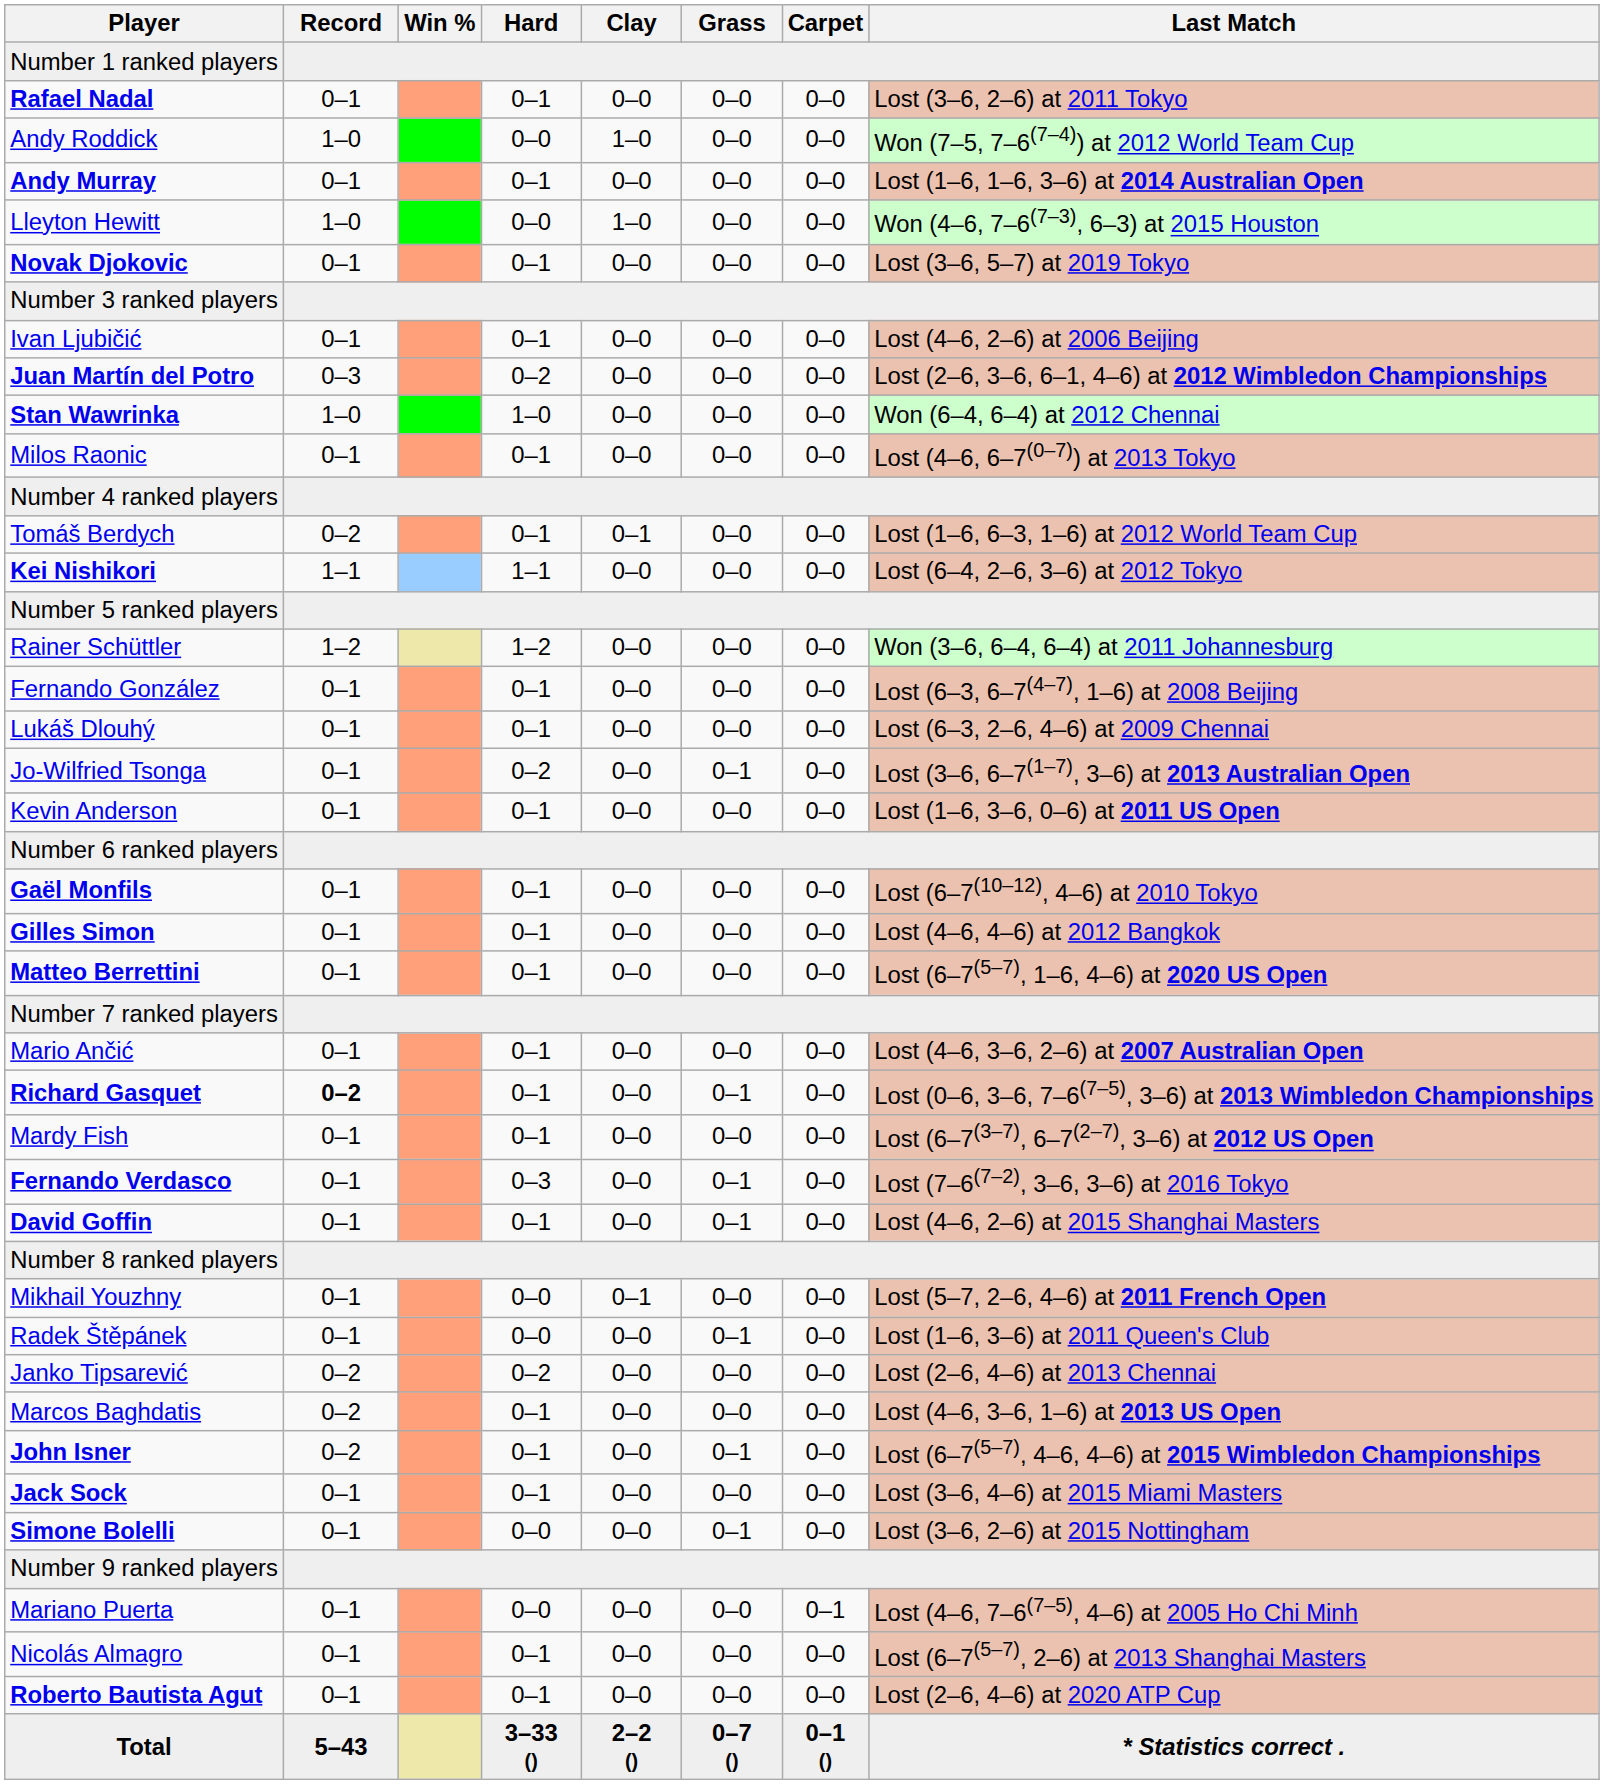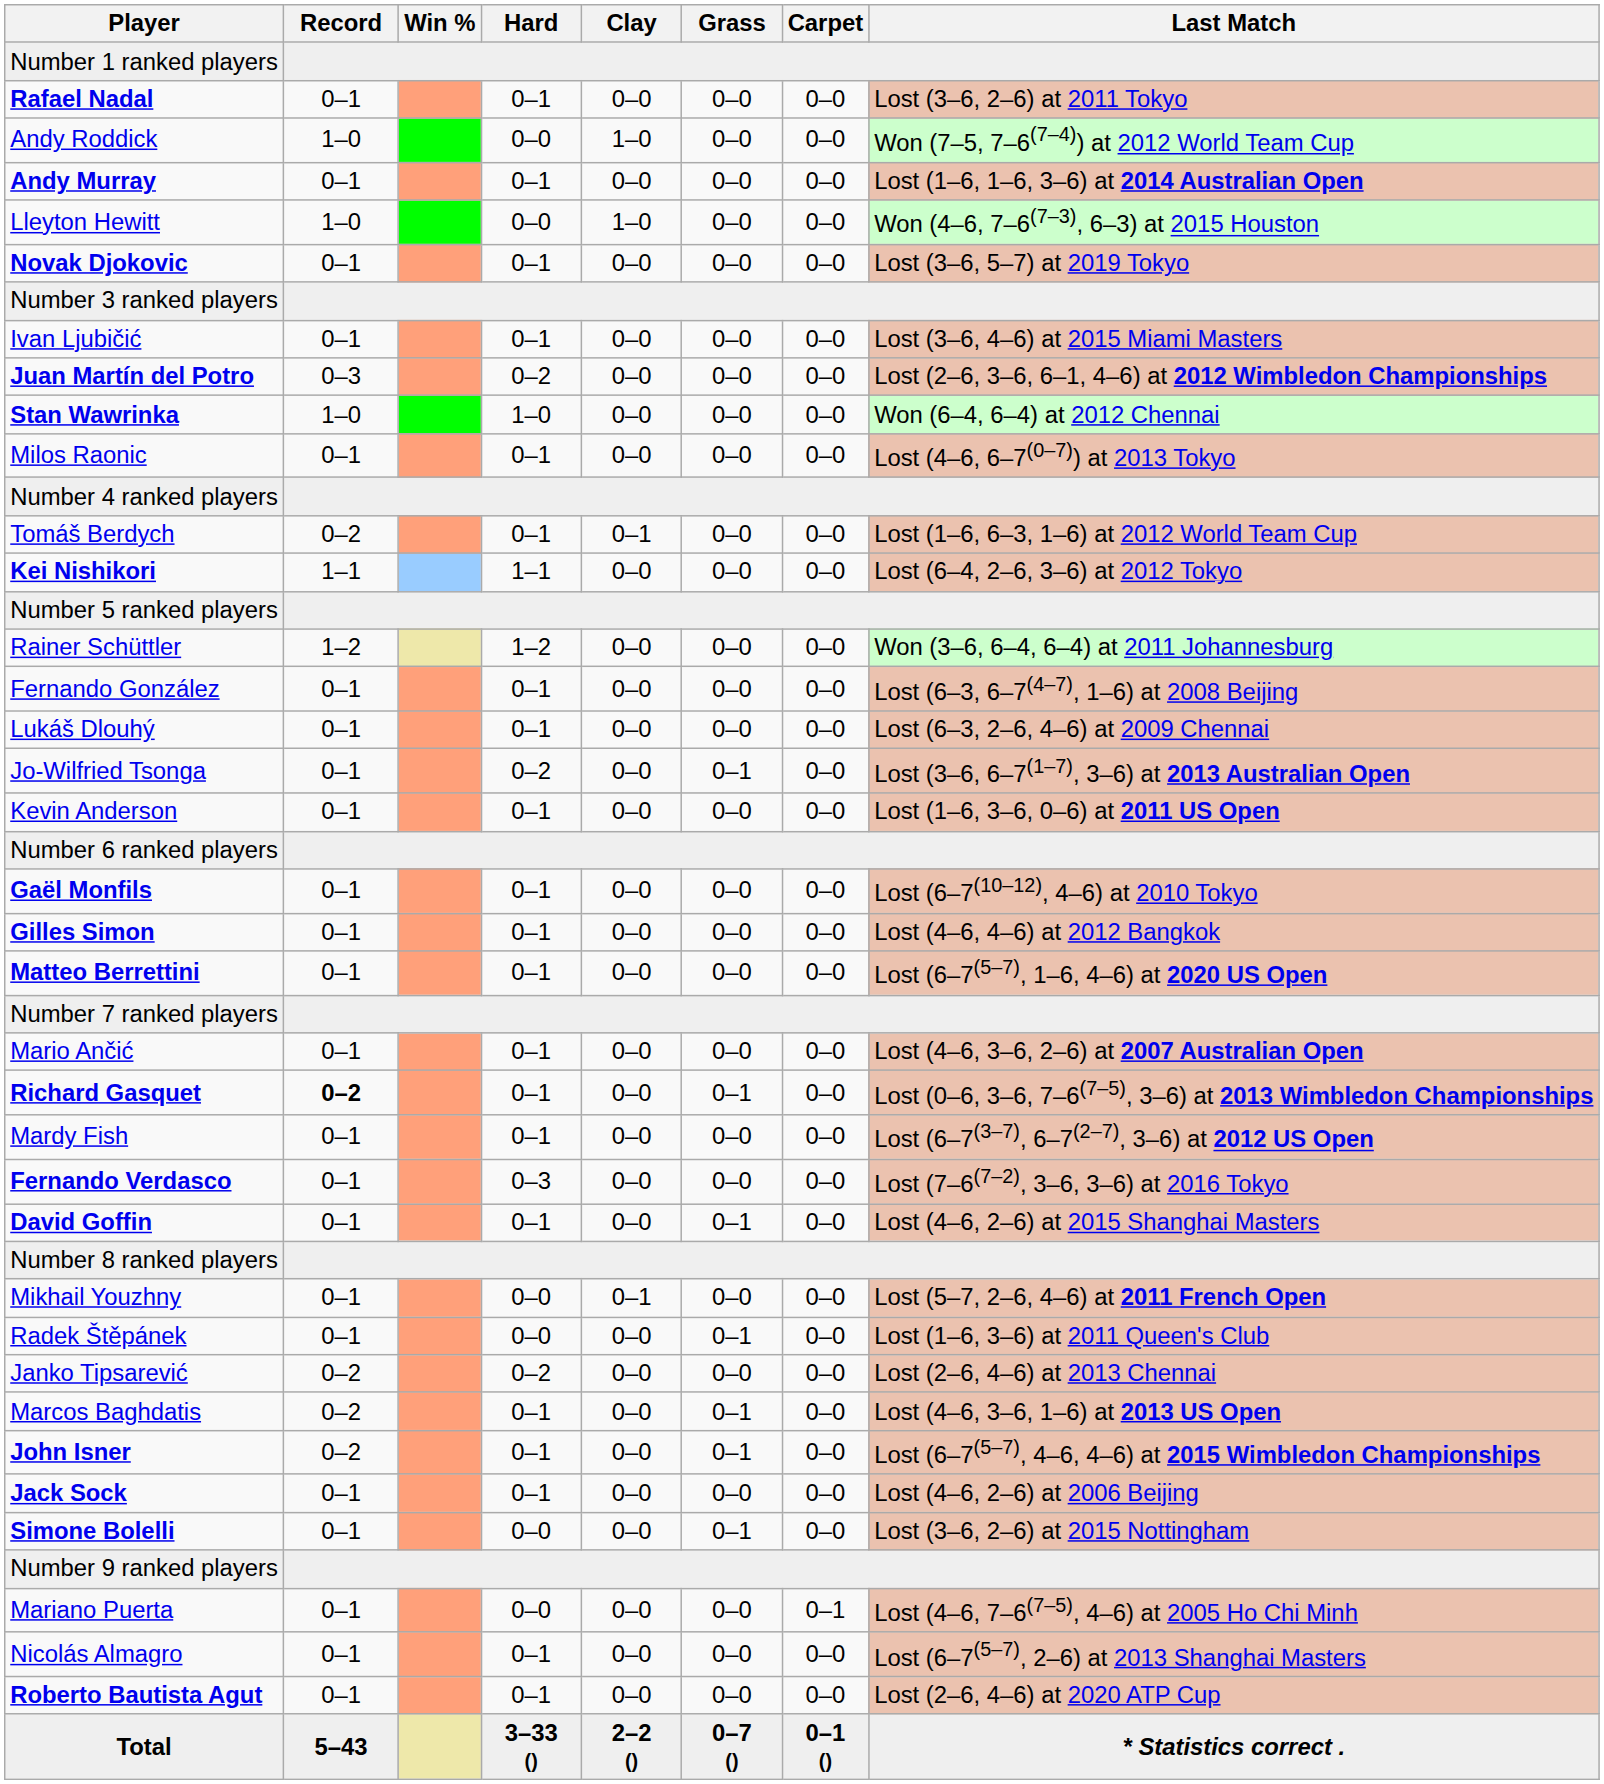Ivan Ljubičić | Last Match: Lost (4–6, 2–6) at 2006 Beijing -> Lost (3–6, 4–6) at 2015 Miami Masters
Fernando Verdasco | Grass: 0–1 -> 0–0
Marcos Baghdatis | Grass: 0–0 -> 0–1
Jack Sock | Last Match: Lost (3–6, 4–6) at 2015 Miami Masters -> Lost (4–6, 2–6) at 2006 Beijing
